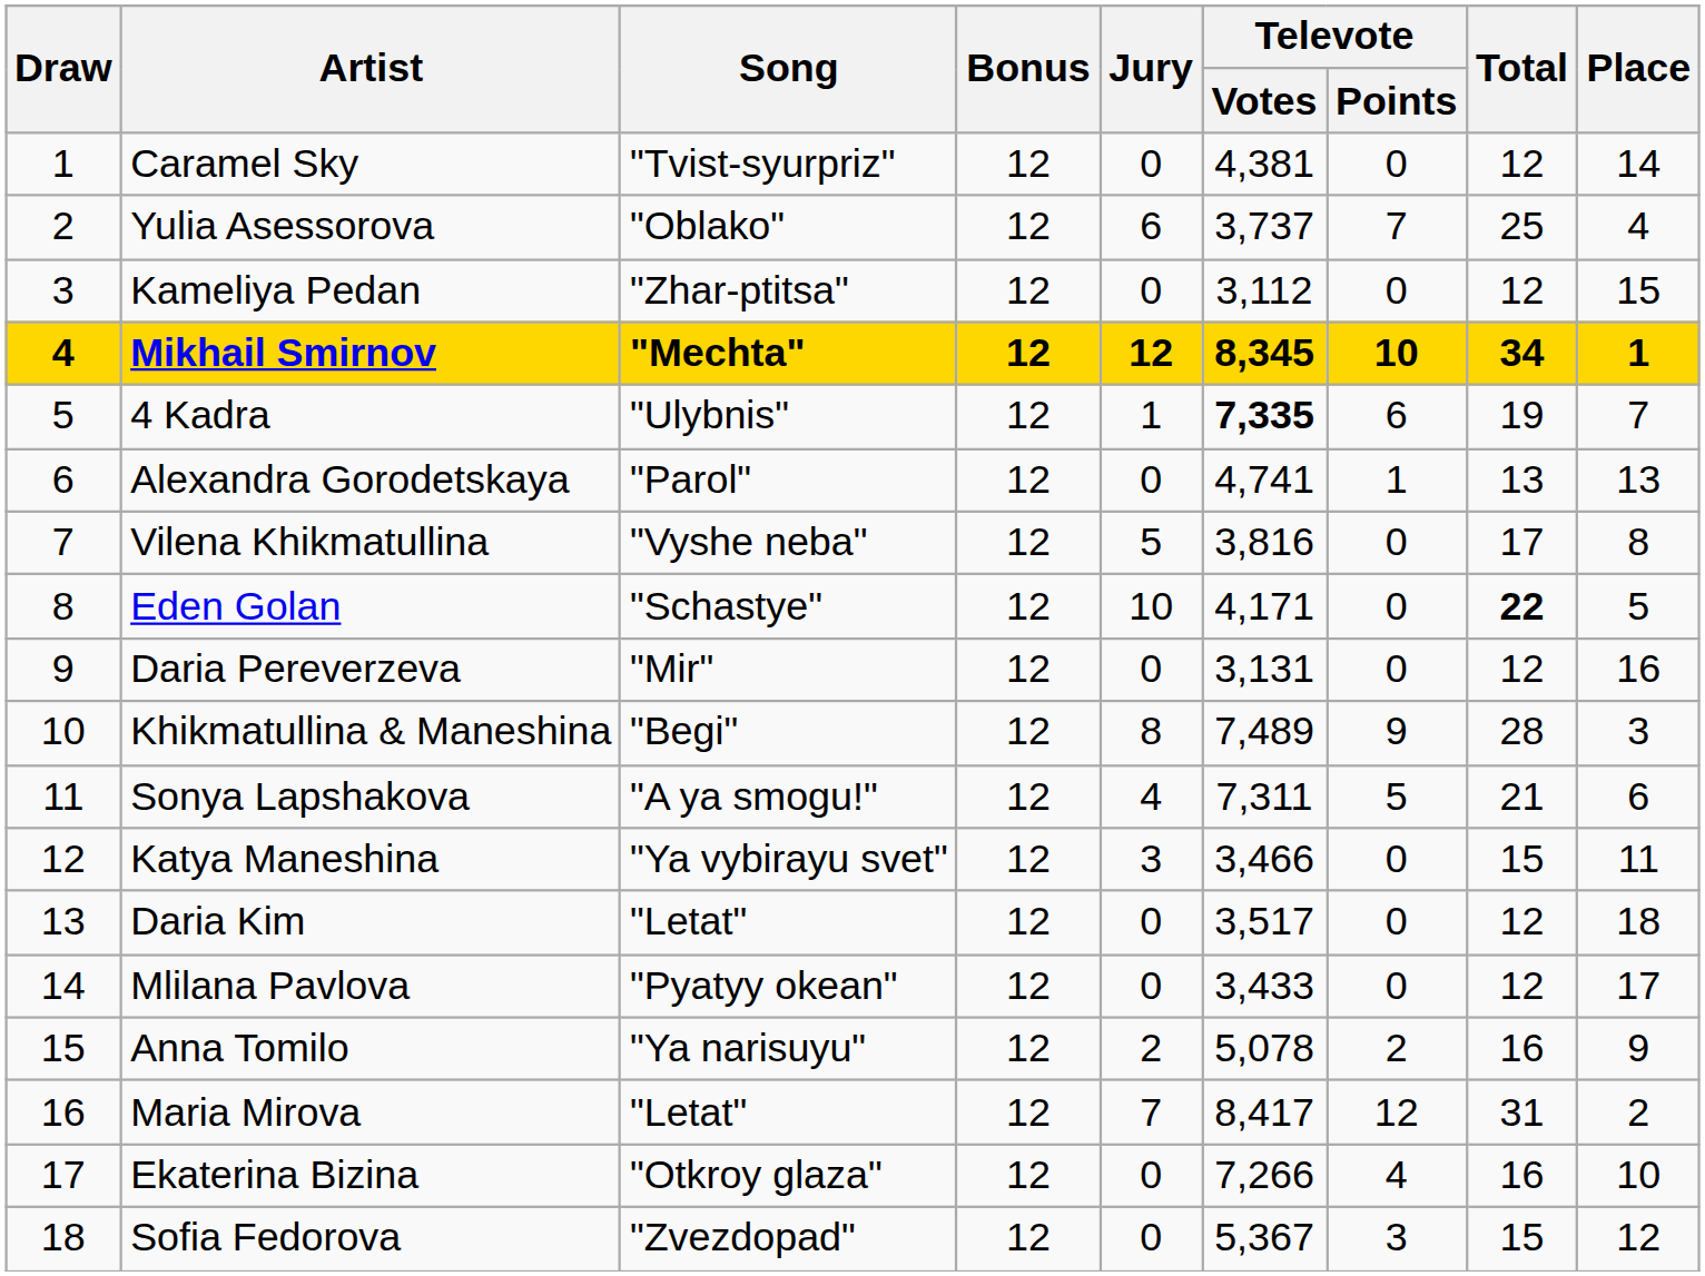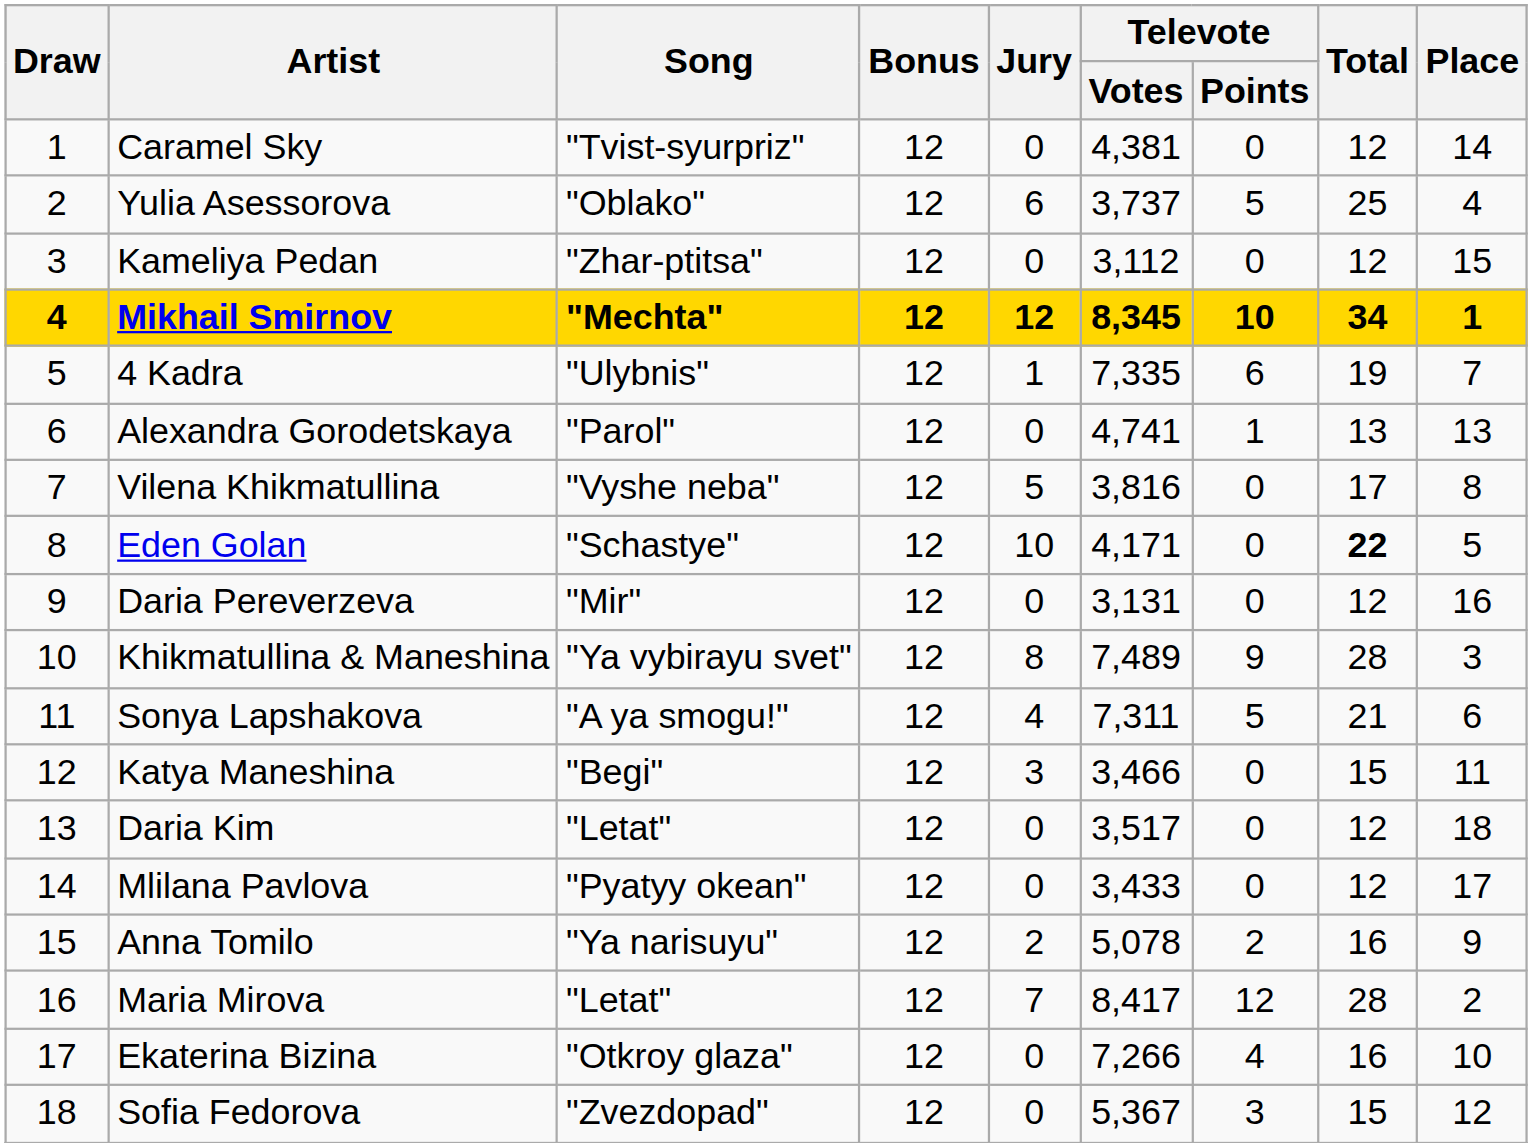Yulia Asessorova | Televote / Points: 7 -> 5
4 Kadra | Televote / Votes: bold -> normal
Khikmatullina & Maneshina | Song: "Begi" -> "Ya vybirayu svet"
Katya Maneshina | Song: "Ya vybirayu svet" -> "Begi"
Maria Mirova | Total: 31 -> 28
